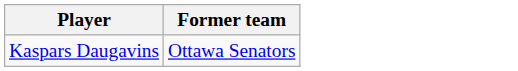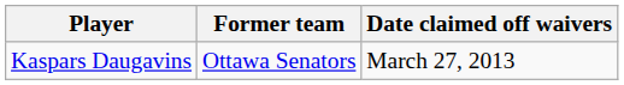+ column: Date claimed off waivers | March 27, 2013
